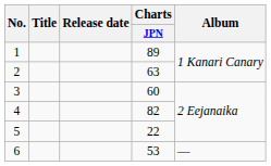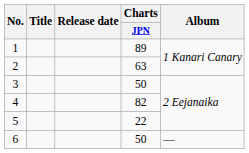3 | Charts / JPN: 60 -> 50
6 | Charts / JPN: 53 -> 50
